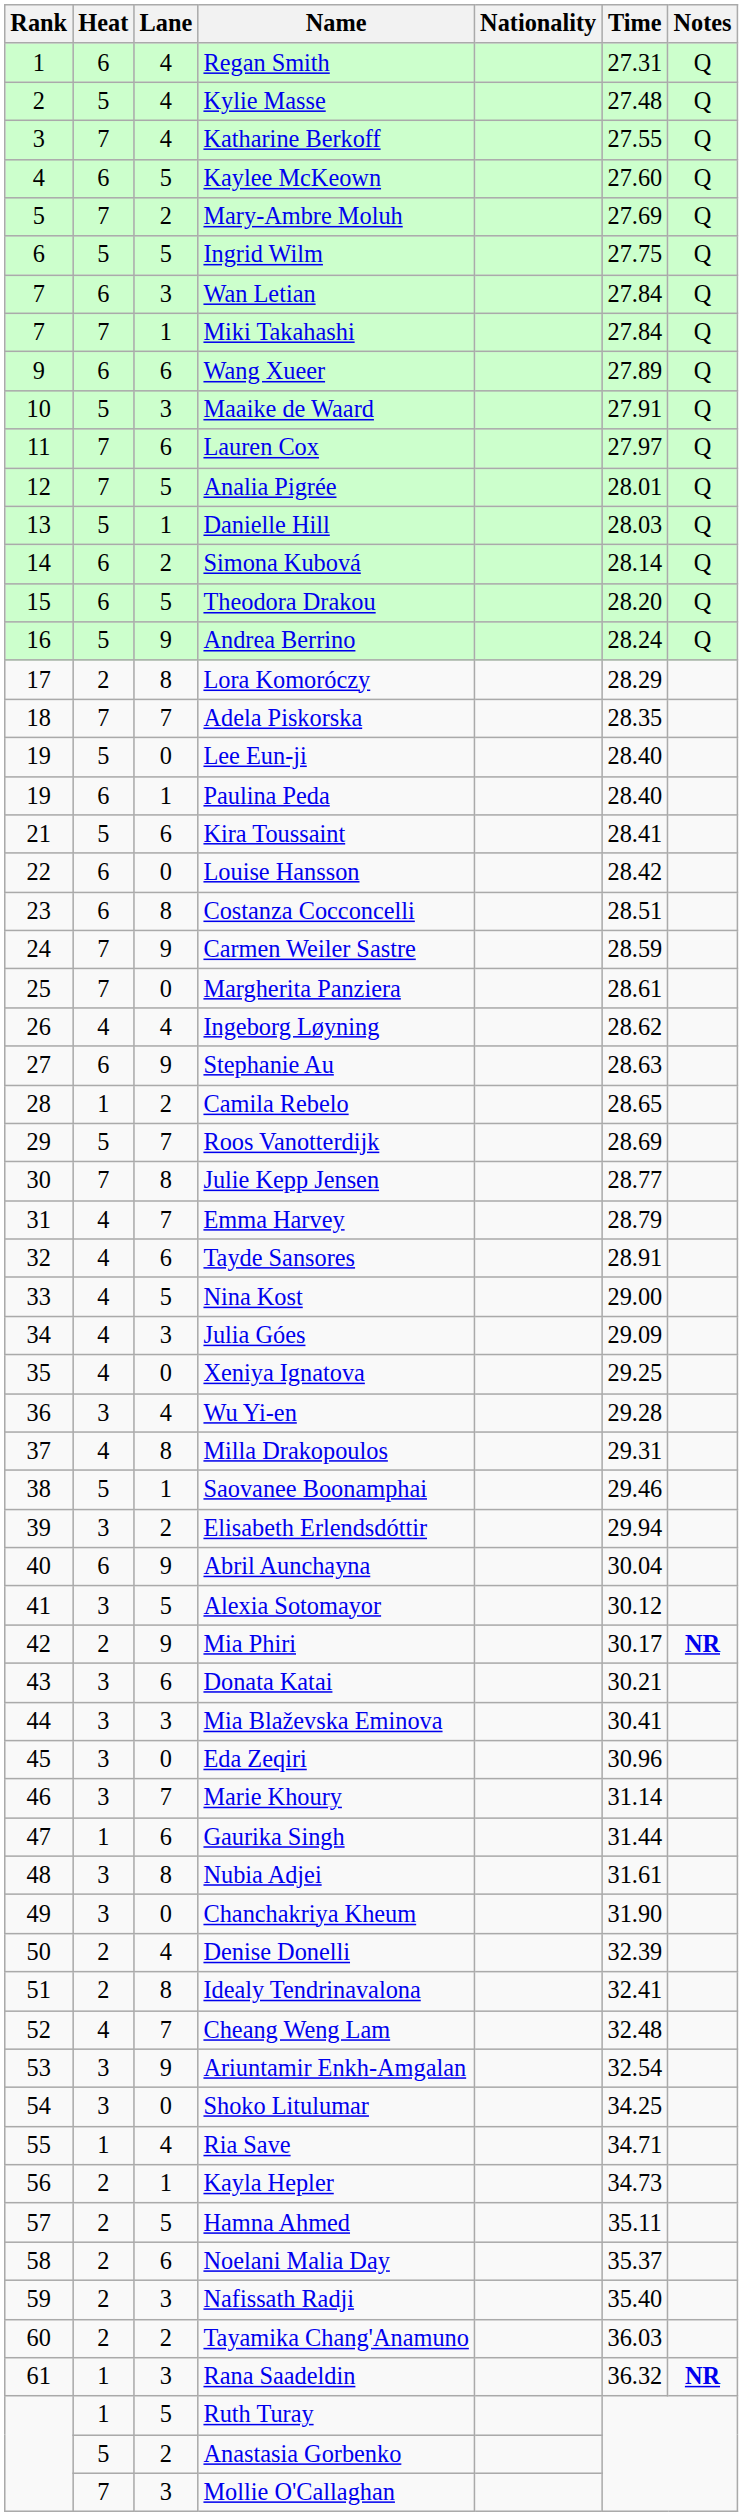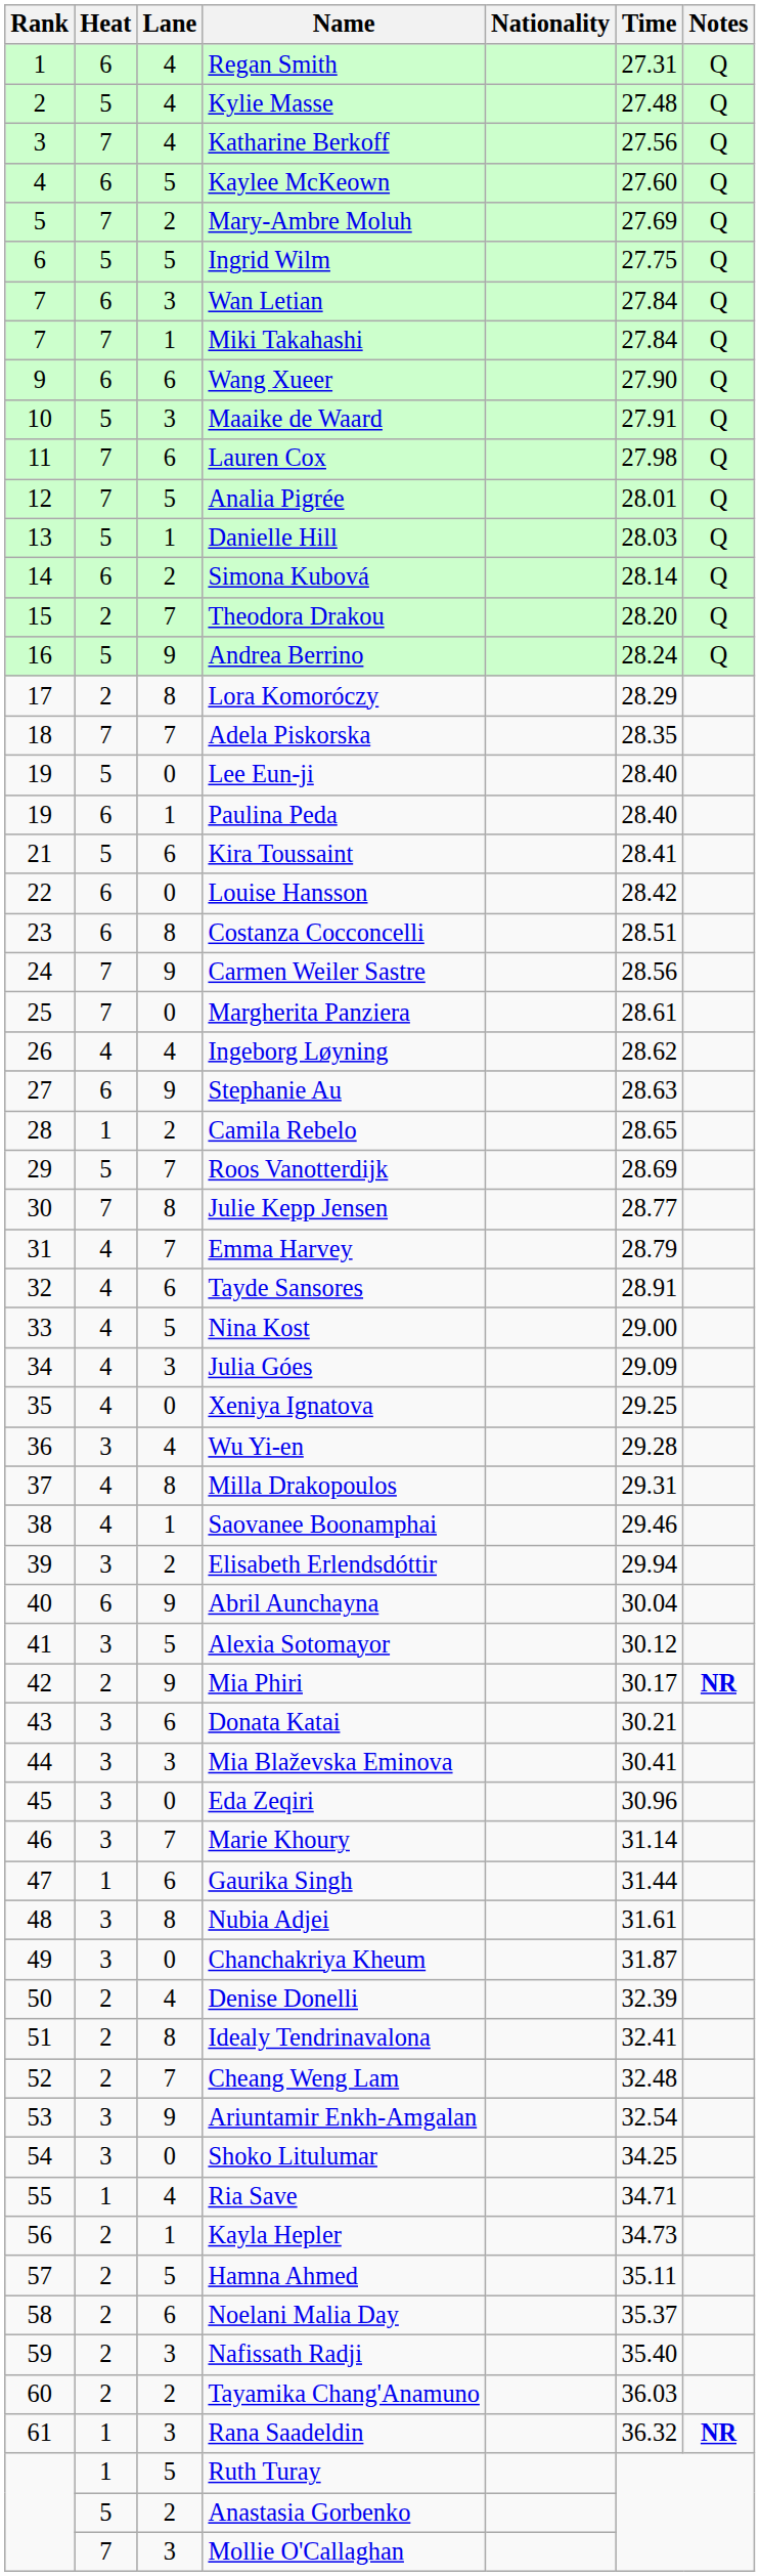Katharine Berkoff | Time: 27.55 -> 27.56
Wang Xueer | Time: 27.89 -> 27.90
Lauren Cox | Time: 27.97 -> 27.98
Theodora Drakou | Heat: 6 -> 2
Theodora Drakou | Lane: 5 -> 7
Carmen Weiler Sastre | Time: 28.59 -> 28.56
Saovanee Boonamphai | Heat: 5 -> 4
Chanchakriya Kheum | Time: 31.90 -> 31.87
Cheang Weng Lam | Heat: 4 -> 2
